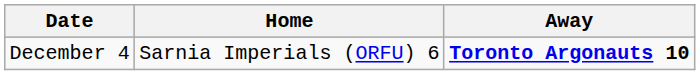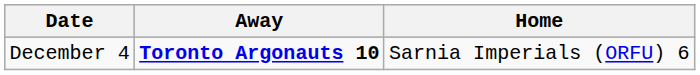columns swapped: Away <-> Home
